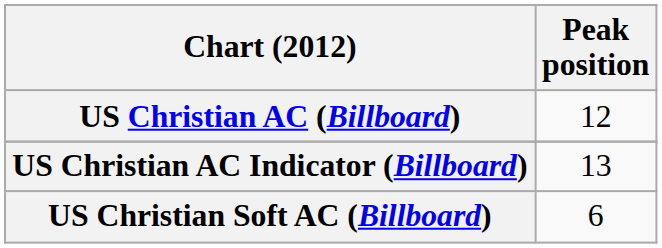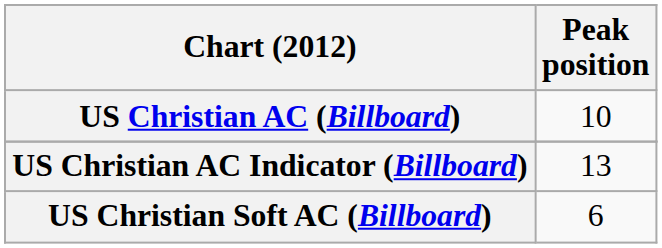US Christian AC (Billboard) | Peak position: 12 -> 10
